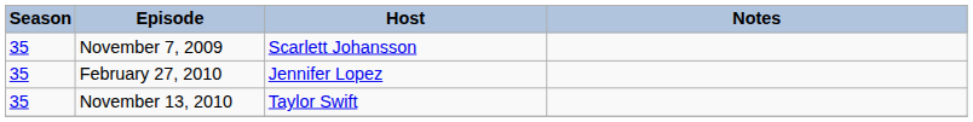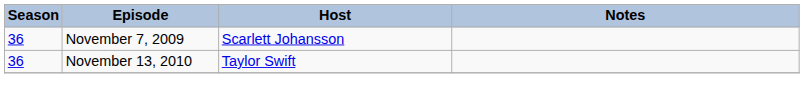November 7, 2009 | Season: 35 -> 36
- row: 35 | February 27, 2010 | Jennifer Lopez
November 13, 2010 | Season: 35 -> 36
